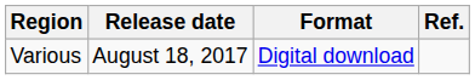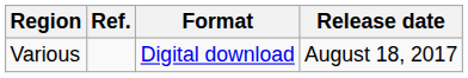columns swapped: Release date <-> Ref.
